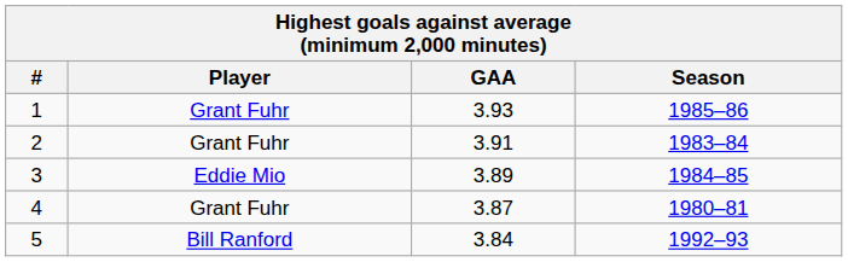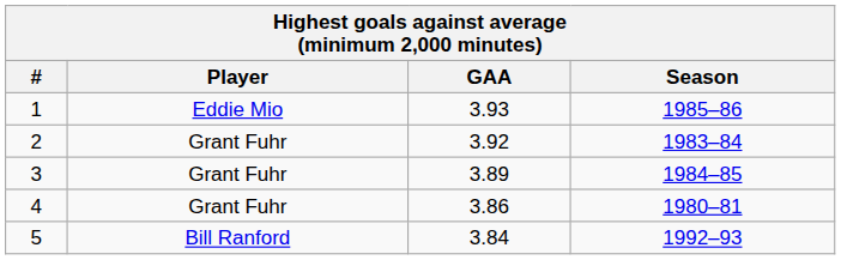1 | Player: Grant Fuhr -> Eddie Mio
2 | GAA: 3.91 -> 3.92
3 | Player: Eddie Mio -> Grant Fuhr
4 | GAA: 3.87 -> 3.86
